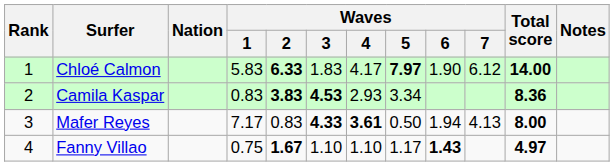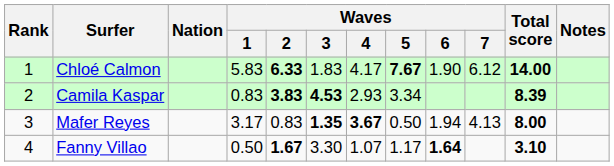Chloé Calmon | Waves / 5: 7.97 -> 7.67
Camila Kaspar | Total score: 8.36 -> 8.39
Mafer Reyes | Waves / 1: 7.17 -> 3.17
Mafer Reyes | Waves / 3: 4.33 -> 1.35
Mafer Reyes | Waves / 4: 3.61 -> 3.67
Fanny Villao | Waves / 1: 0.75 -> 0.50
Fanny Villao | Waves / 3: 1.10 -> 3.30
Fanny Villao | Waves / 4: 1.10 -> 1.07
Fanny Villao | Waves / 6: 1.43 -> 1.64
Fanny Villao | Total score: 4.97 -> 3.10
